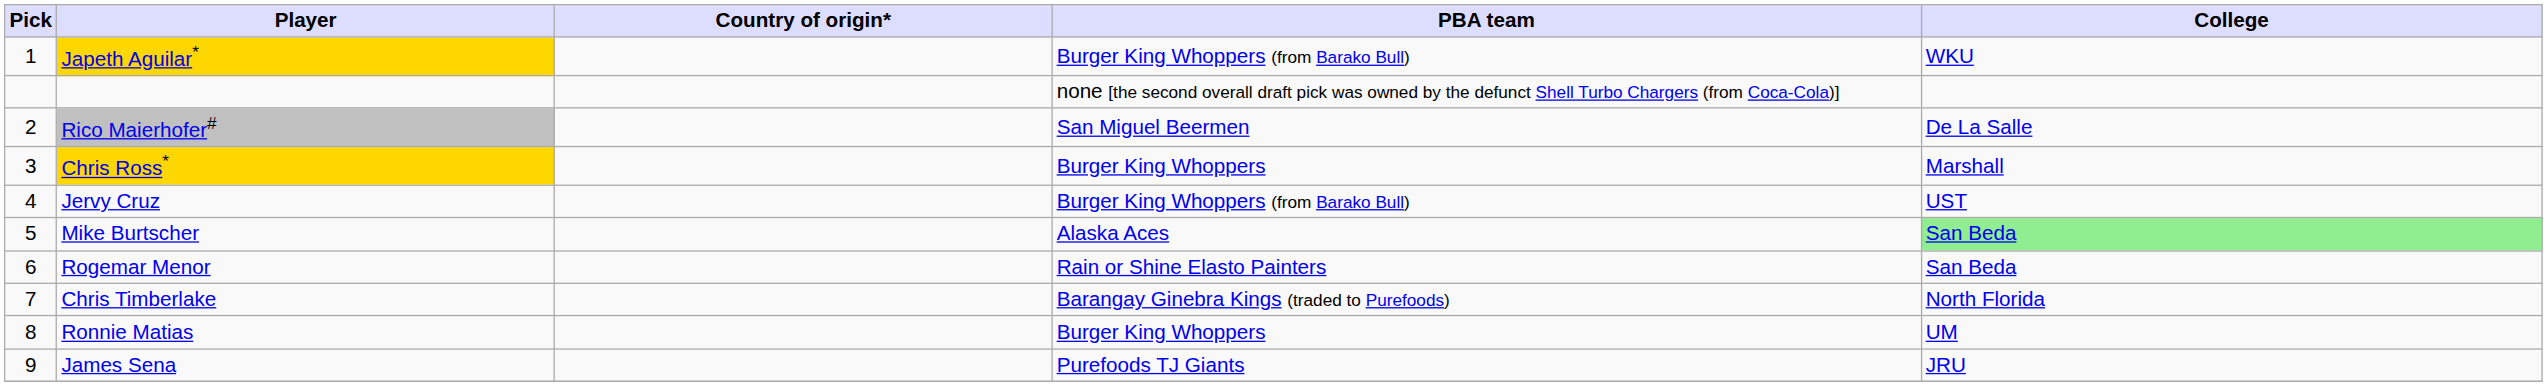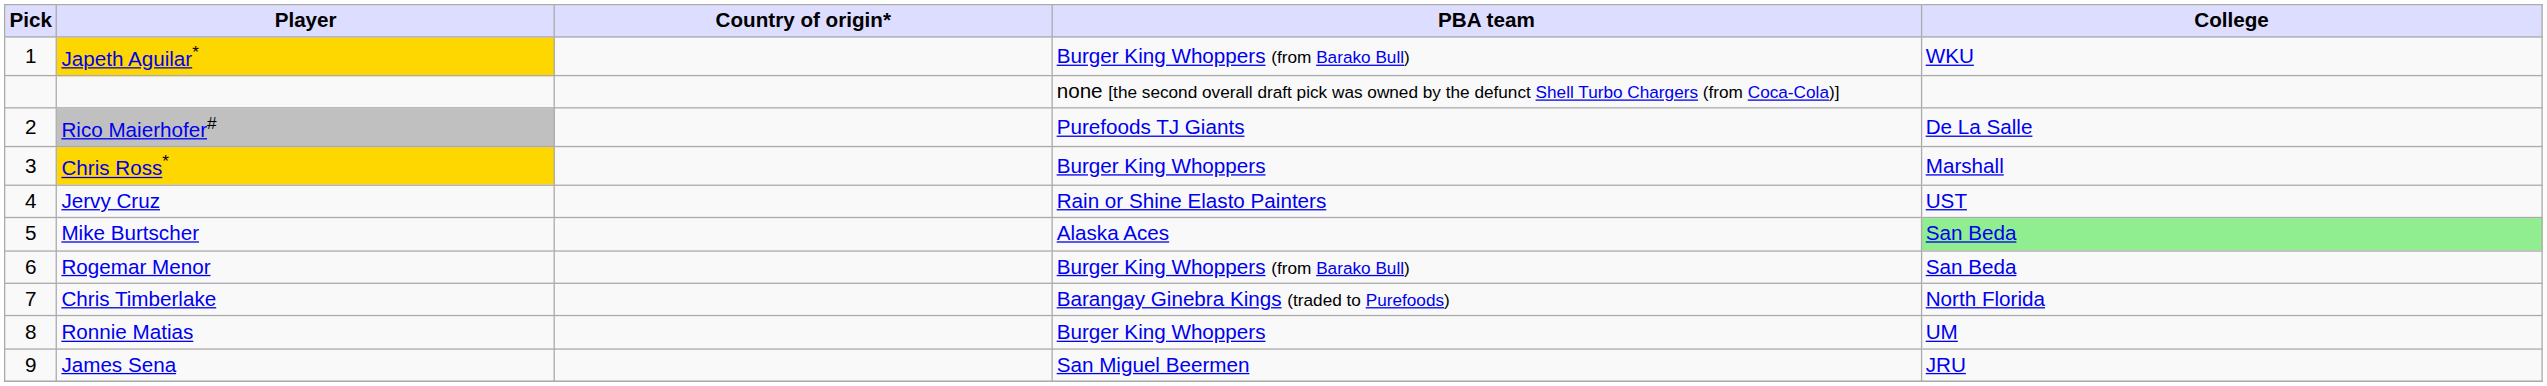Rico Maierhofer# | PBA team: San Miguel Beermen -> Purefoods TJ Giants
Jervy Cruz | PBA team: Burger King Whoppers (from Barako Bull) -> Rain or Shine Elasto Painters
Rogemar Menor | PBA team: Rain or Shine Elasto Painters -> Burger King Whoppers (from Barako Bull)
James Sena | PBA team: Purefoods TJ Giants -> San Miguel Beermen
